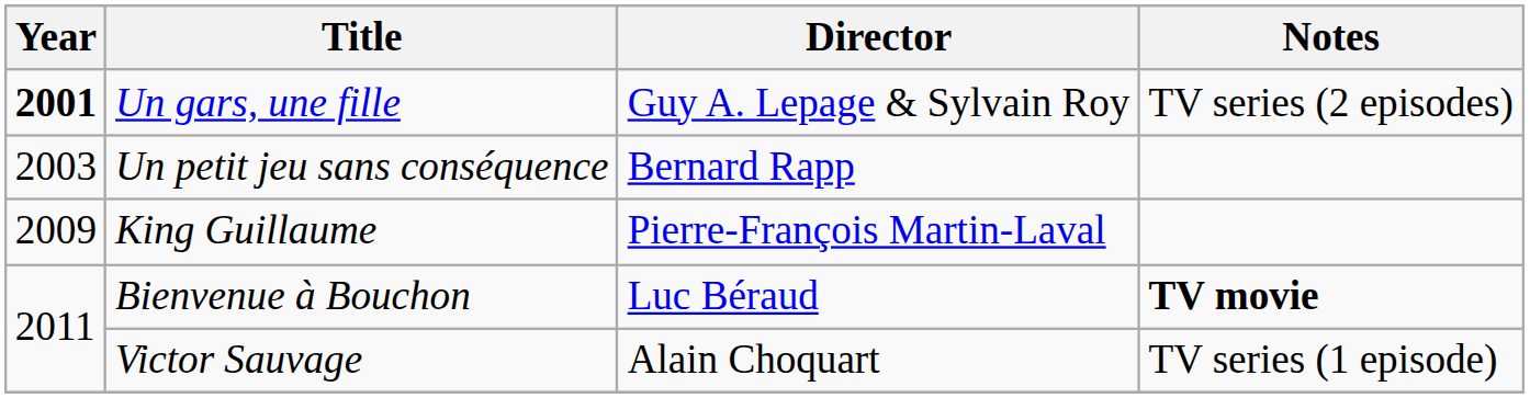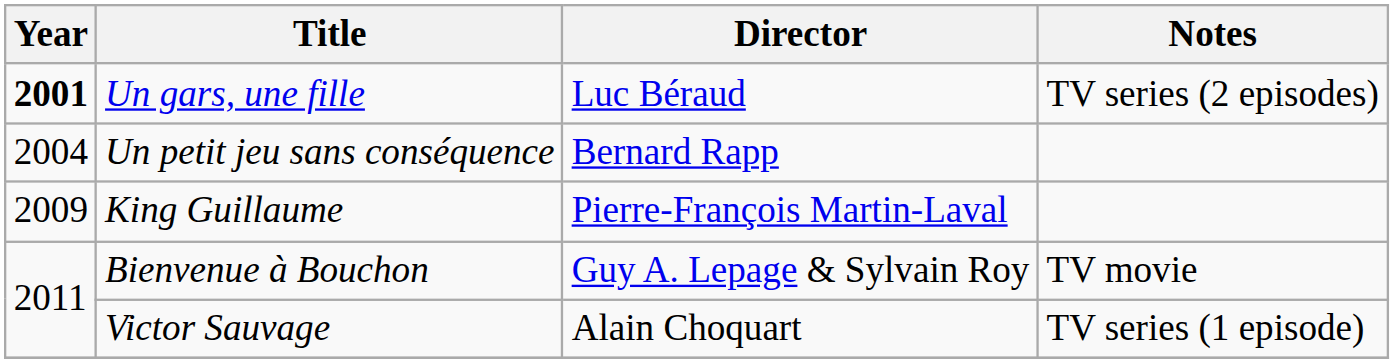Un gars, une fille | Director: Guy A. Lepage & Sylvain Roy -> Luc Béraud
Un petit jeu sans conséquence | Year: 2003 -> 2004
Bienvenue à Bouchon | Director: Luc Béraud -> Guy A. Lepage & Sylvain Roy
Bienvenue à Bouchon | Notes: bold -> normal
